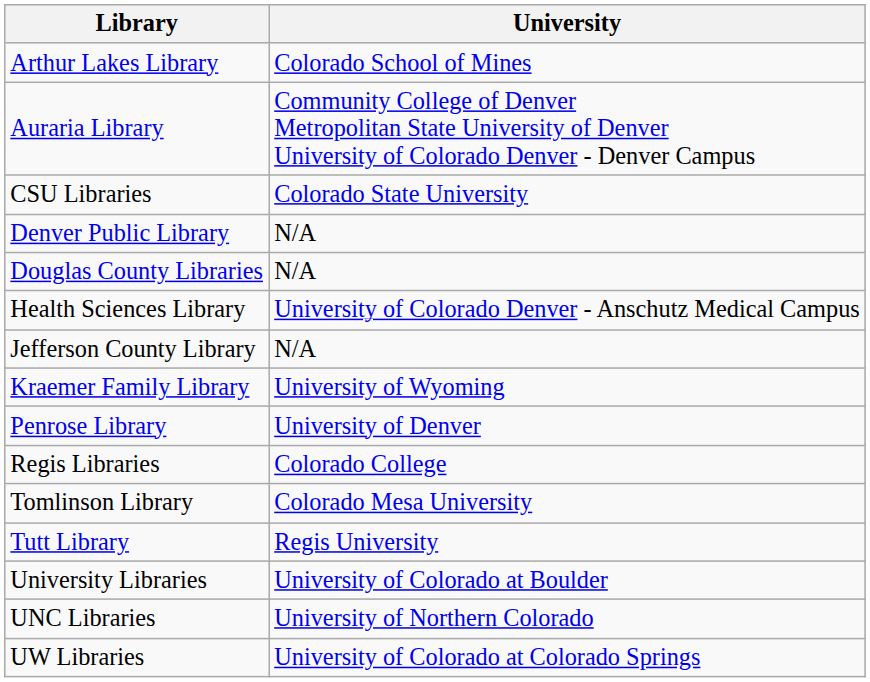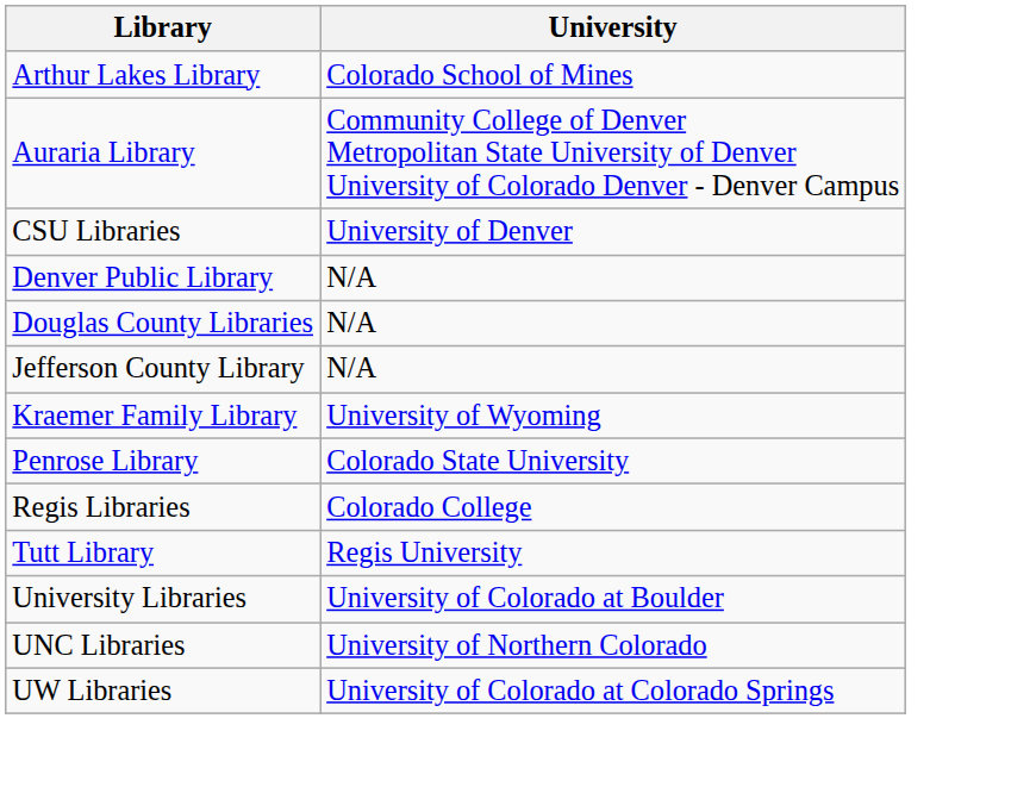CSU Libraries | University: Colorado State University -> University of Denver
- row: Health Sciences Library | University of Colorado Denver - Anschutz Medical Campus
Penrose Library | University: University of Denver -> Colorado State University
- row: Tomlinson Library | Colorado Mesa University
